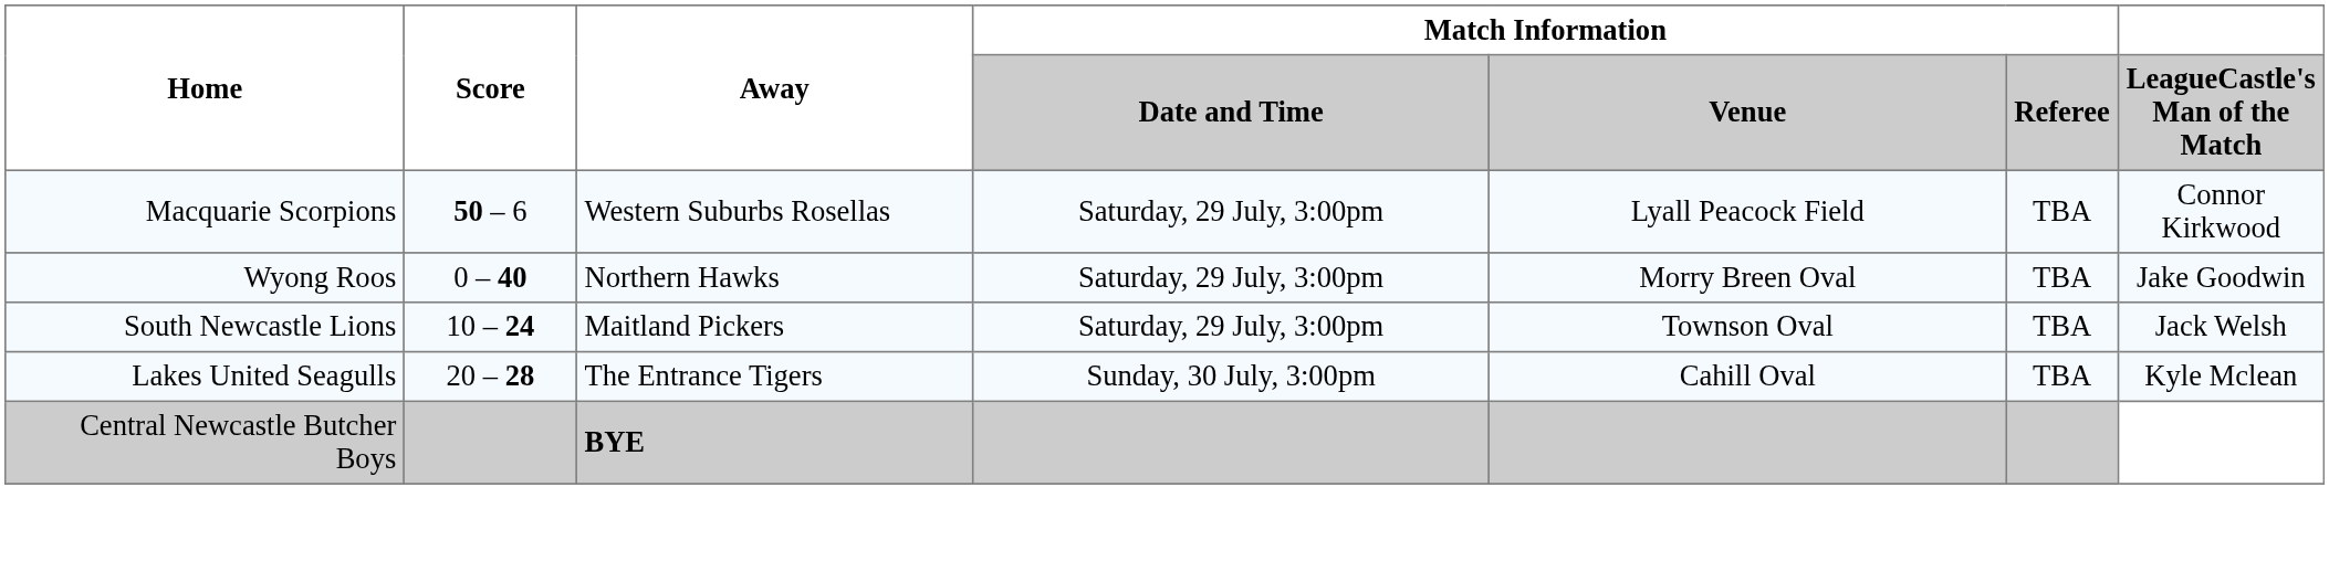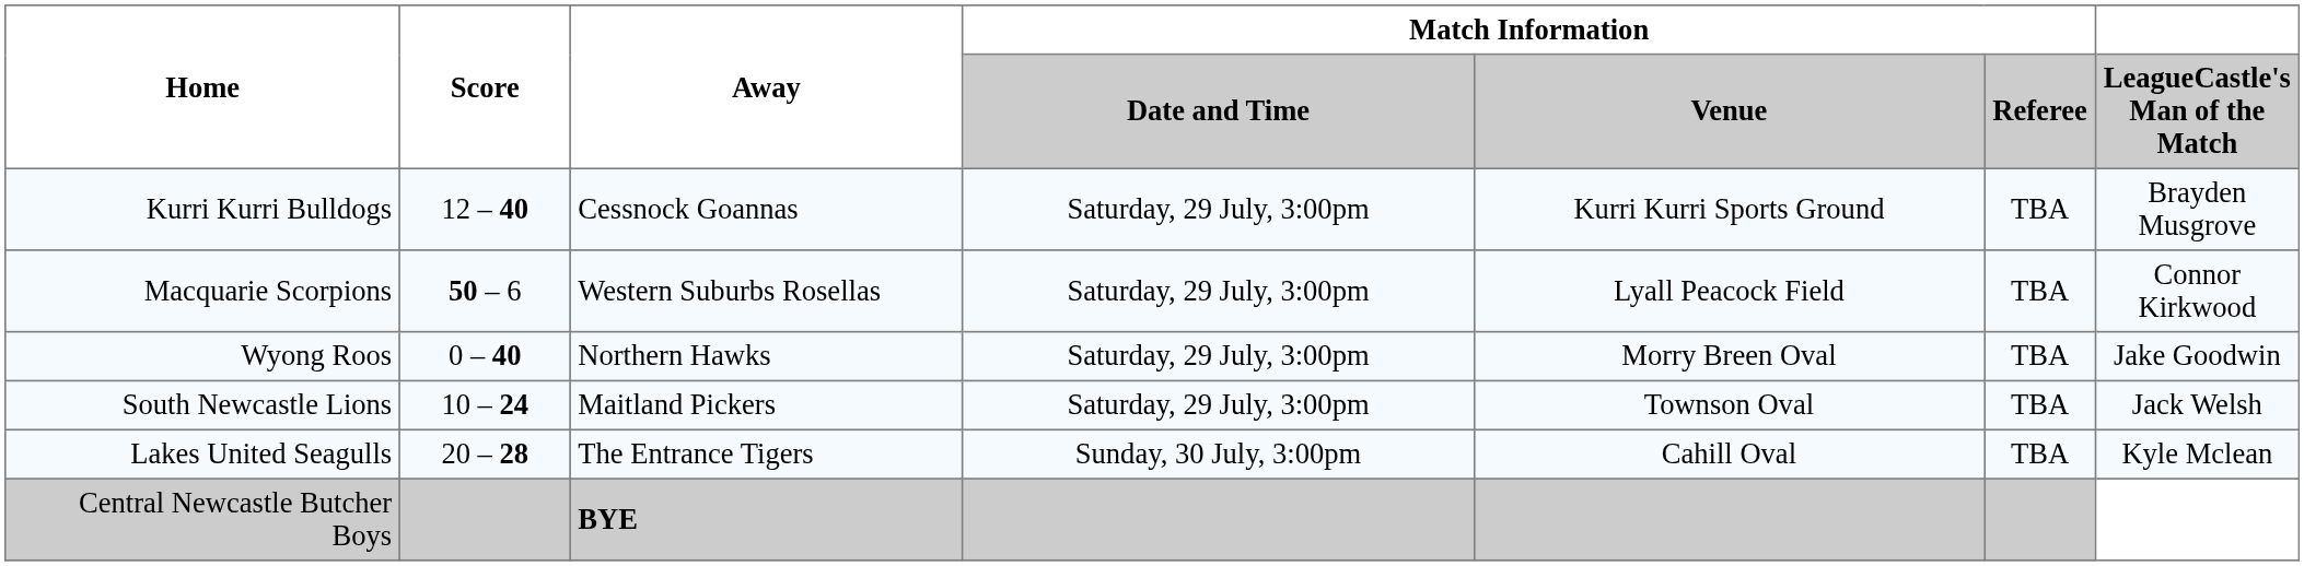+ row: Kurri Kurri Bulldogs | 12 – 40 | Cessnock Goannas | Saturday, 29 July, 3:00pm | Kurri Kurri Sports Ground | TBA | Brayden Musgrove
